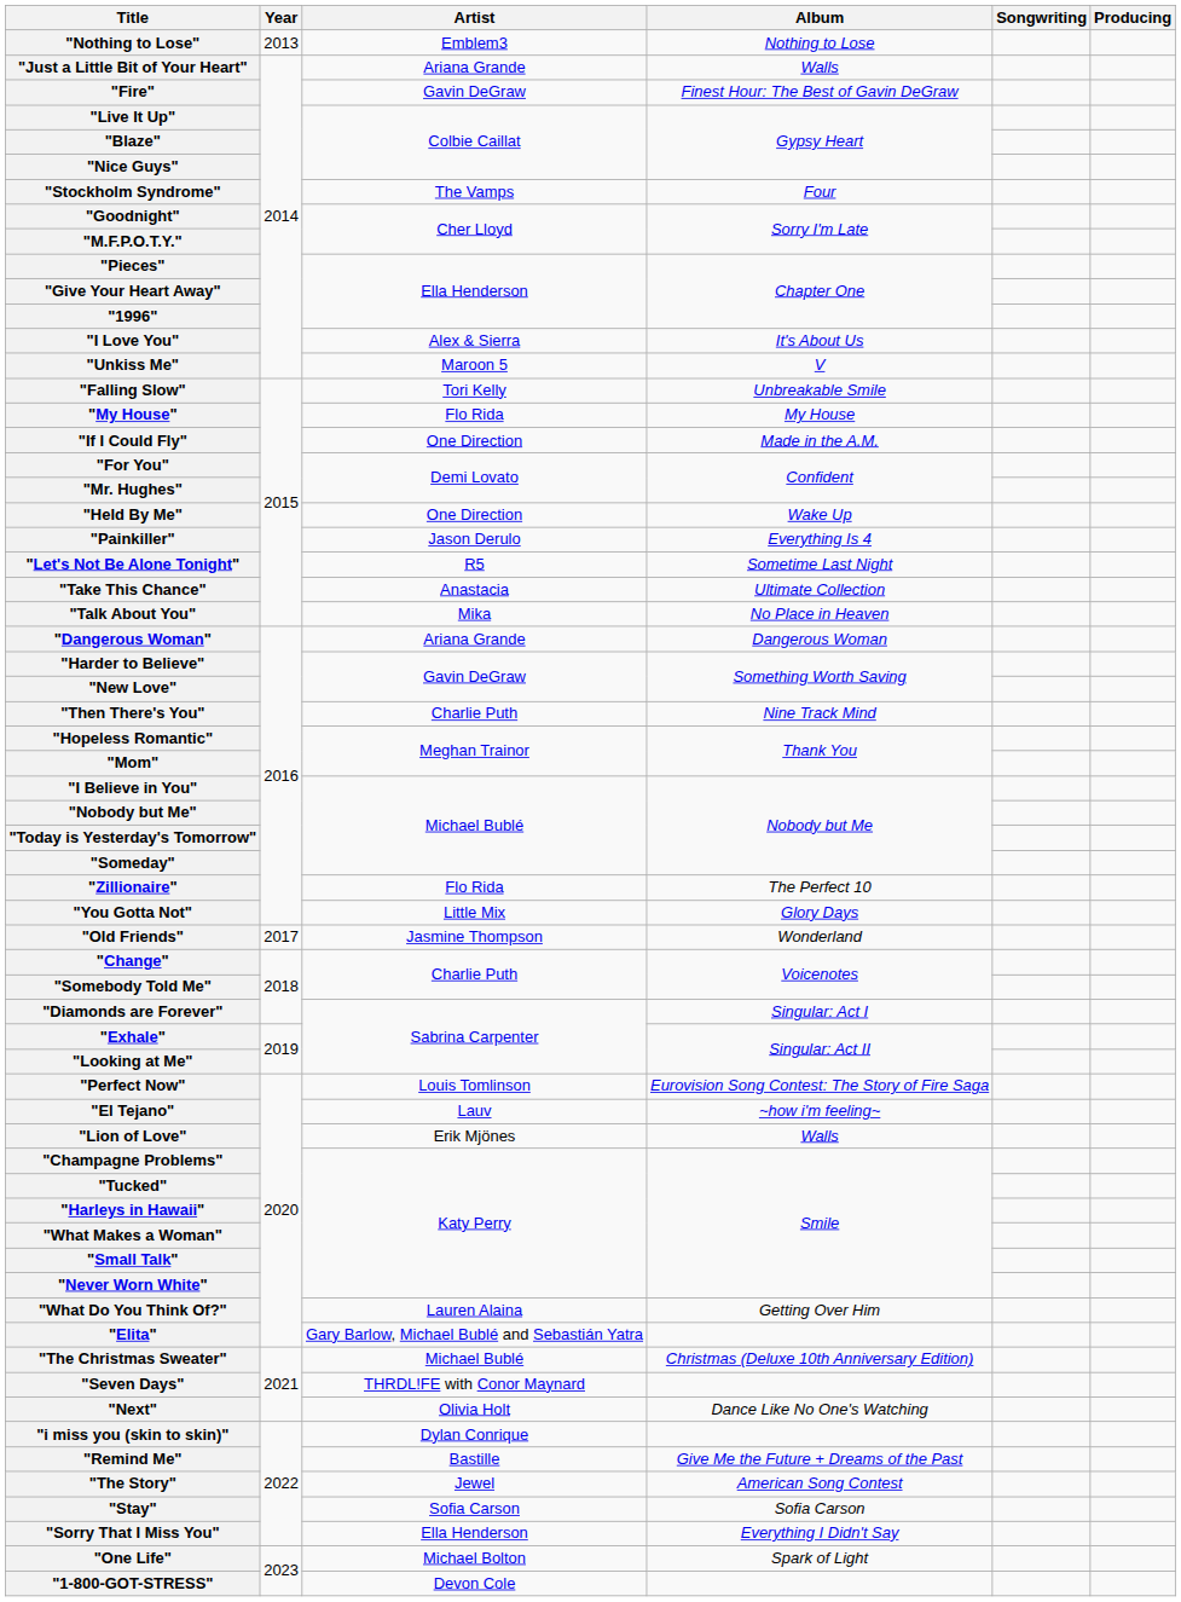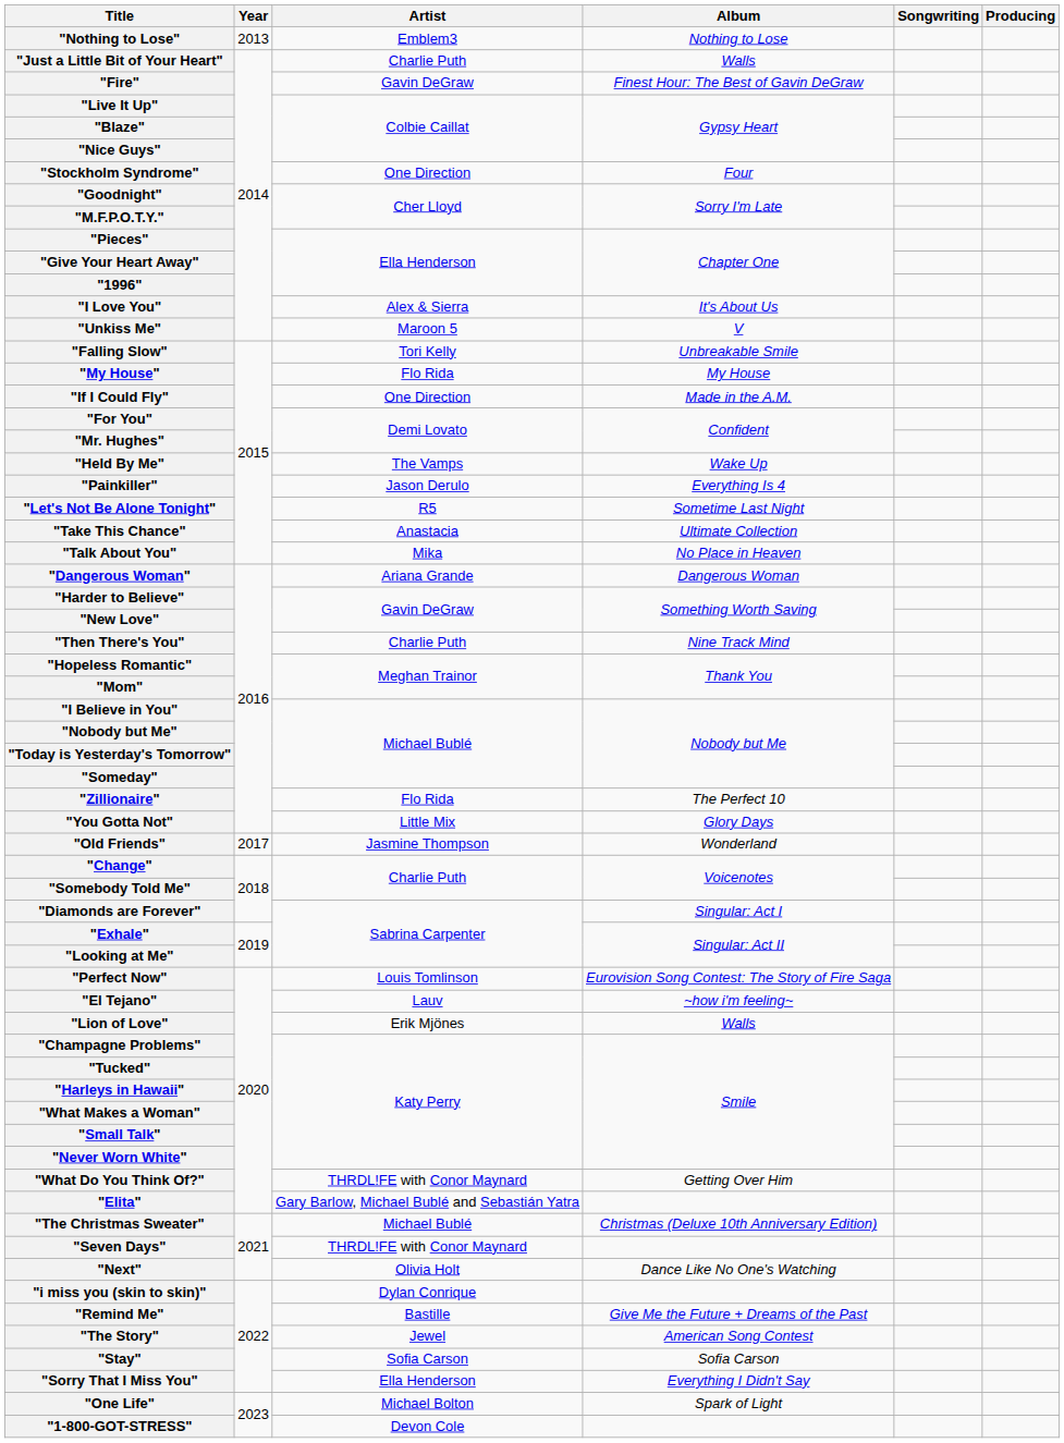"Just a Little Bit of Your Heart" | Artist: Ariana Grande -> Charlie Puth
"Stockholm Syndrome" | Artist: The Vamps -> One Direction
"Held By Me" | Artist: One Direction -> The Vamps
"What Do You Think Of?" | Artist: Lauren Alaina -> THRDL!FE with Conor Maynard
